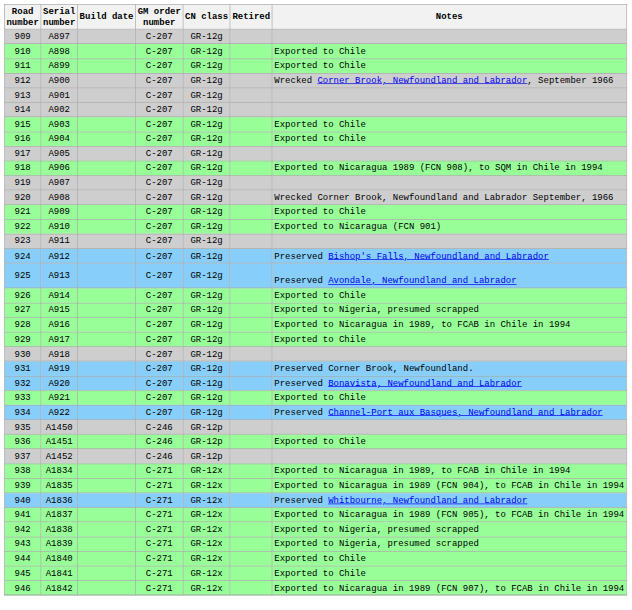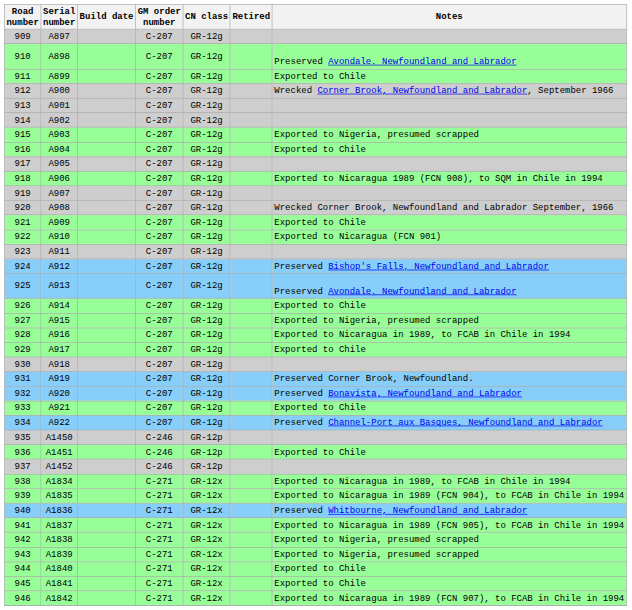910 | Notes: Exported to Chile -> Preserved Avondale, Newfoundland and Labrador
915 | Notes: Exported to Chile -> Exported to Nigeria, presumed scrapped
